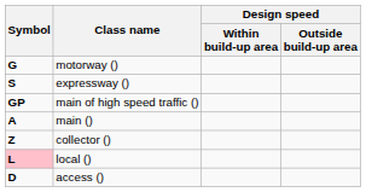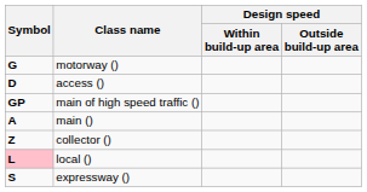rows swapped: expressway () <-> access ()
